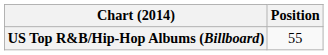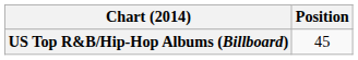US Top R&B/Hip-Hop Albums (Billboard) | Position: 55 -> 45
